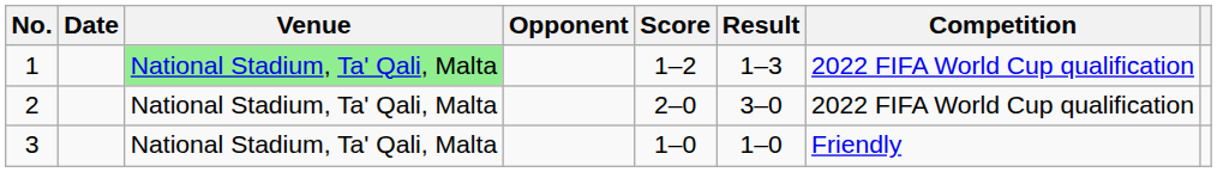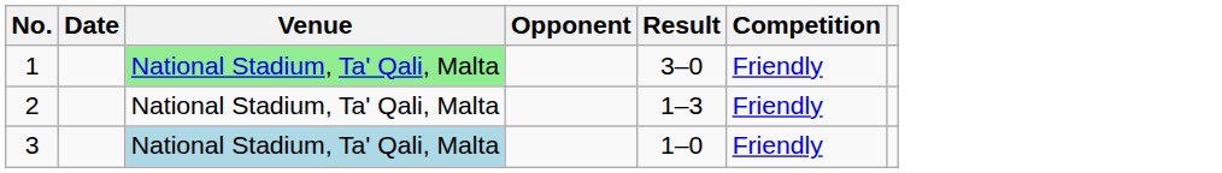- column: Score | 1–2 | 2–0 | 1–0
1 | Result: 1–3 -> 3–0
1 | Competition: 2022 FIFA World Cup qualification -> Friendly
2 | Result: 3–0 -> 1–3
2 | Competition: 2022 FIFA World Cup qualification -> Friendly
3 | Venue: no background -> lightblue background
